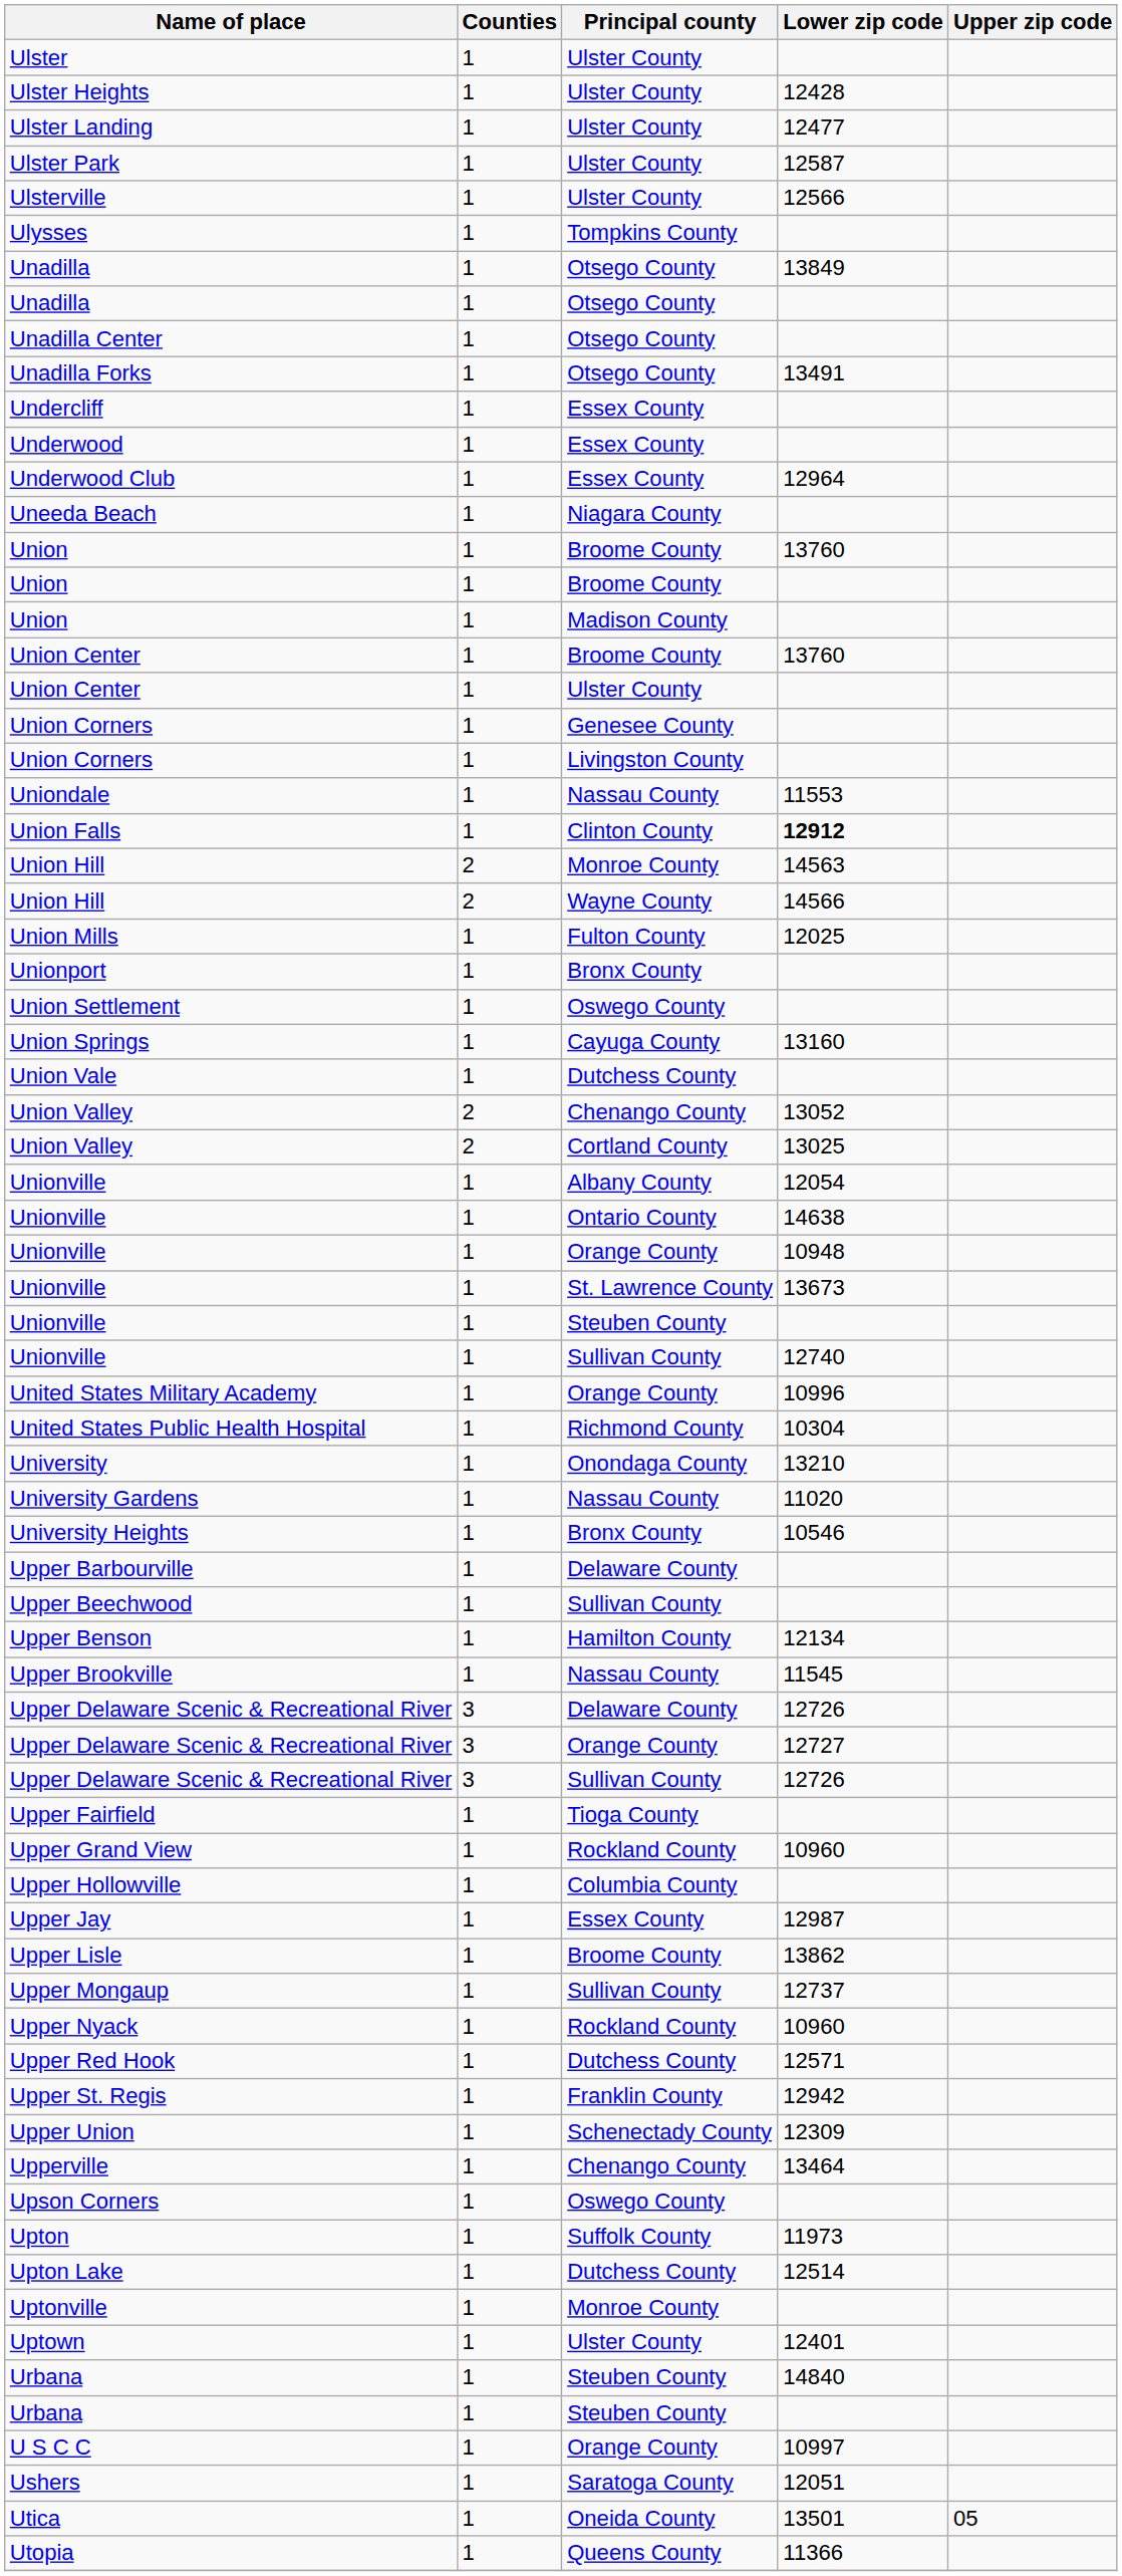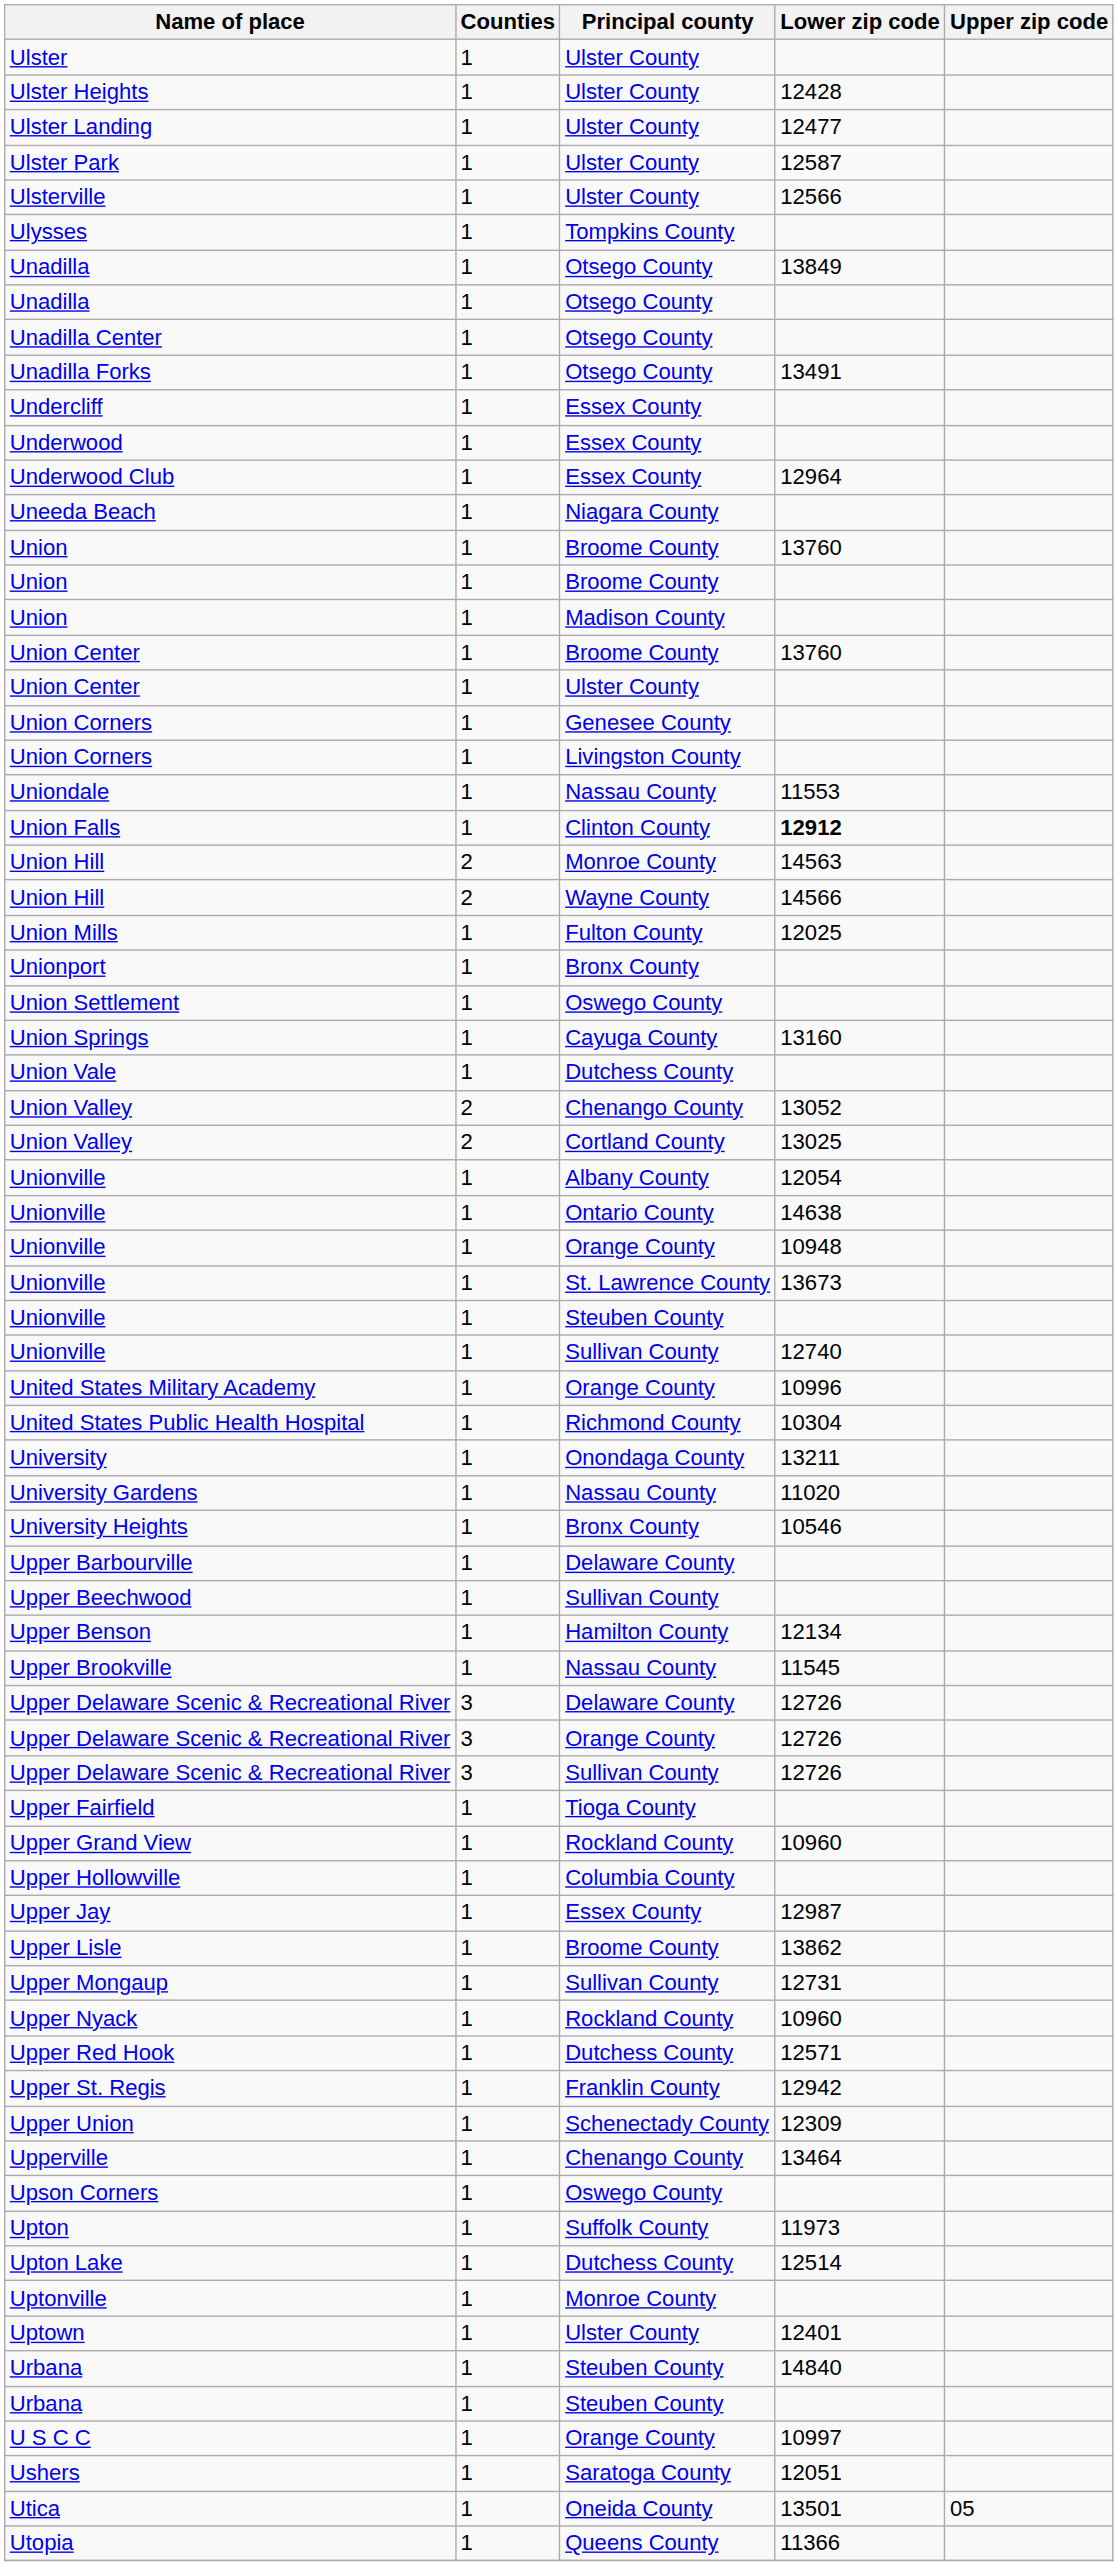University | Lower zip code: 13210 -> 13211
Upper Delaware Scenic & Recreational River / Orange County | Lower zip code: 12727 -> 12726
Upper Mongaup | Lower zip code: 12737 -> 12731
